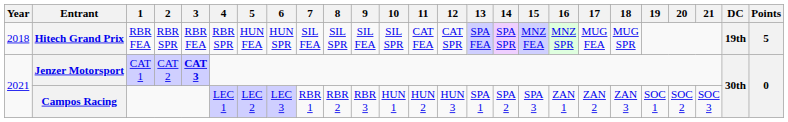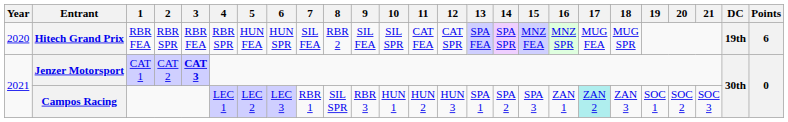Hitech Grand Prix | Year: 2018 -> 2020
Hitech Grand Prix | 8: SIL SPR -> RBR 2
Hitech Grand Prix | Points: 5 -> 6
Campos Racing | 8: RBR 2 -> SIL SPR
Campos Racing | 17: no background -> paleturquoise background
